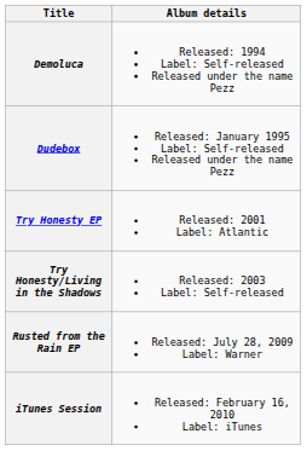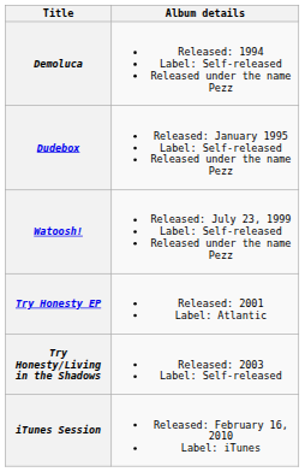+ row: Watoosh! | Released: July 23, 1999 Label: Self-released Released under the name Pezz
- row: Rusted from the Rain EP | Released: July 28, 2009 Label: Warner
